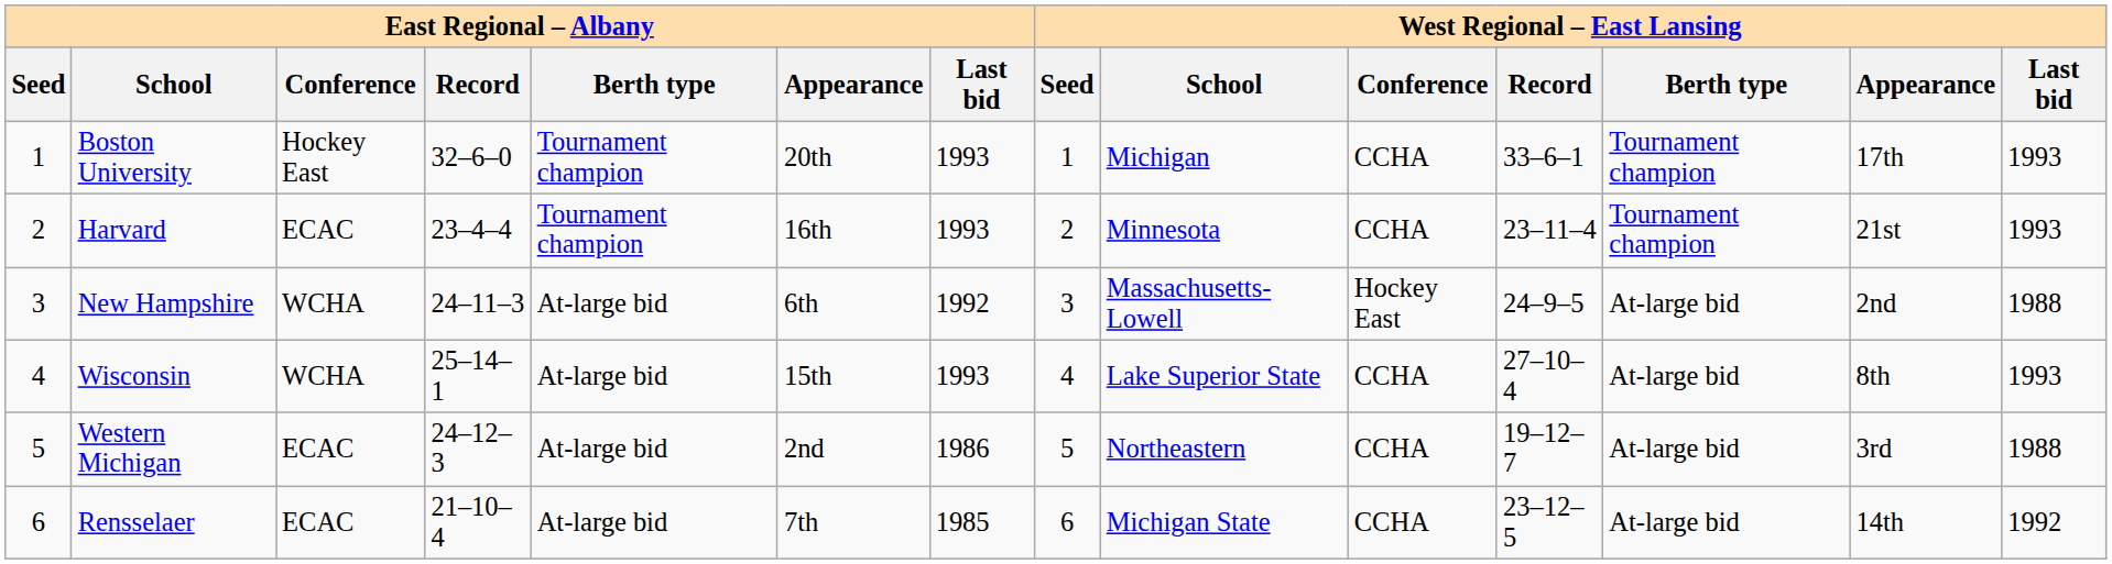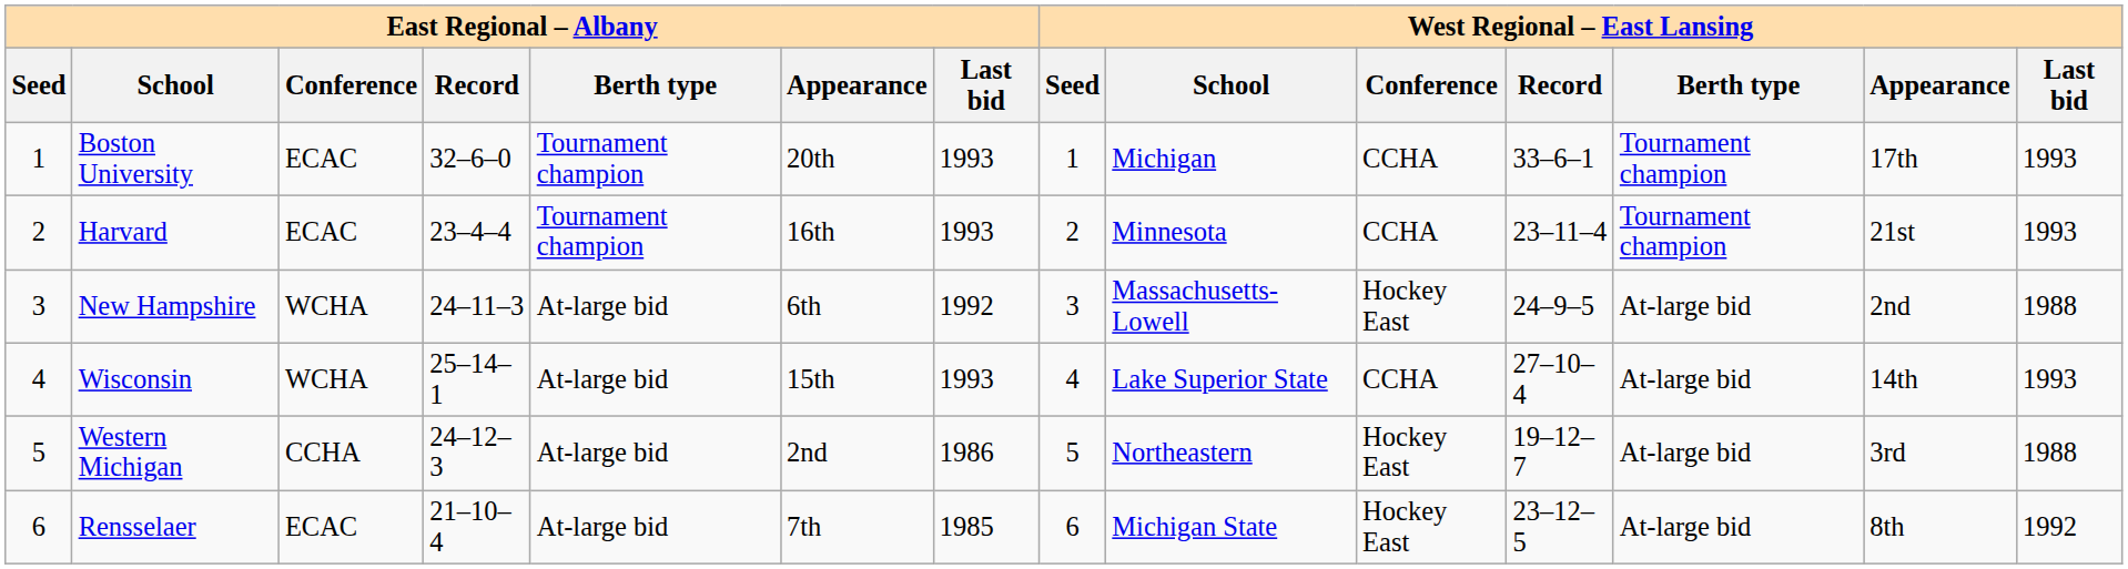Boston University | East Regional – Albany / Conference: Hockey East -> ECAC
Wisconsin | West Regional – East Lansing / Appearance: 8th -> 14th
Western Michigan | East Regional – Albany / Conference: ECAC -> CCHA
Western Michigan | West Regional – East Lansing / Conference: CCHA -> Hockey East
Rensselaer | West Regional – East Lansing / Conference: CCHA -> Hockey East
Rensselaer | West Regional – East Lansing / Appearance: 14th -> 8th
